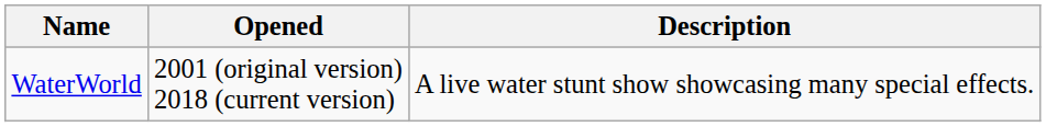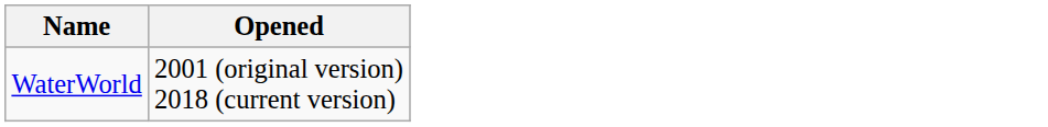- column: Description | A live water stunt show showcasing many special effects.
